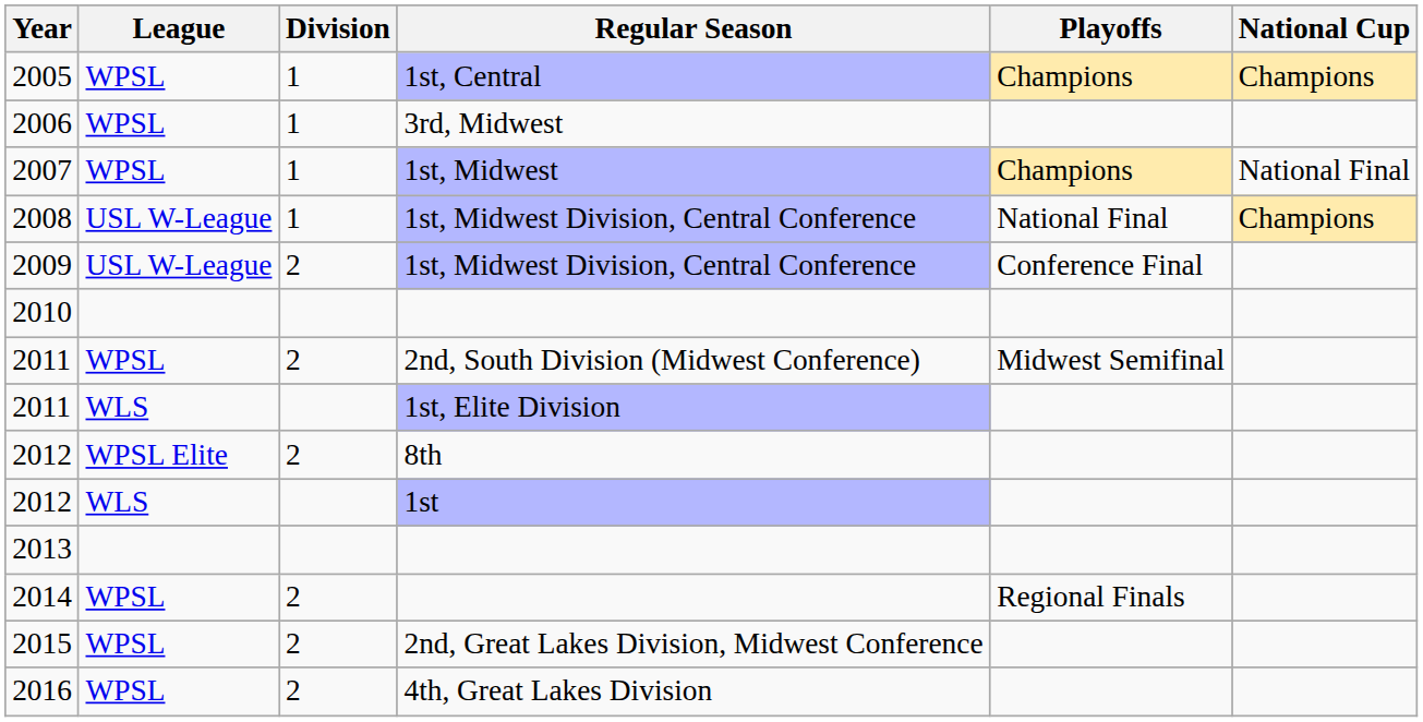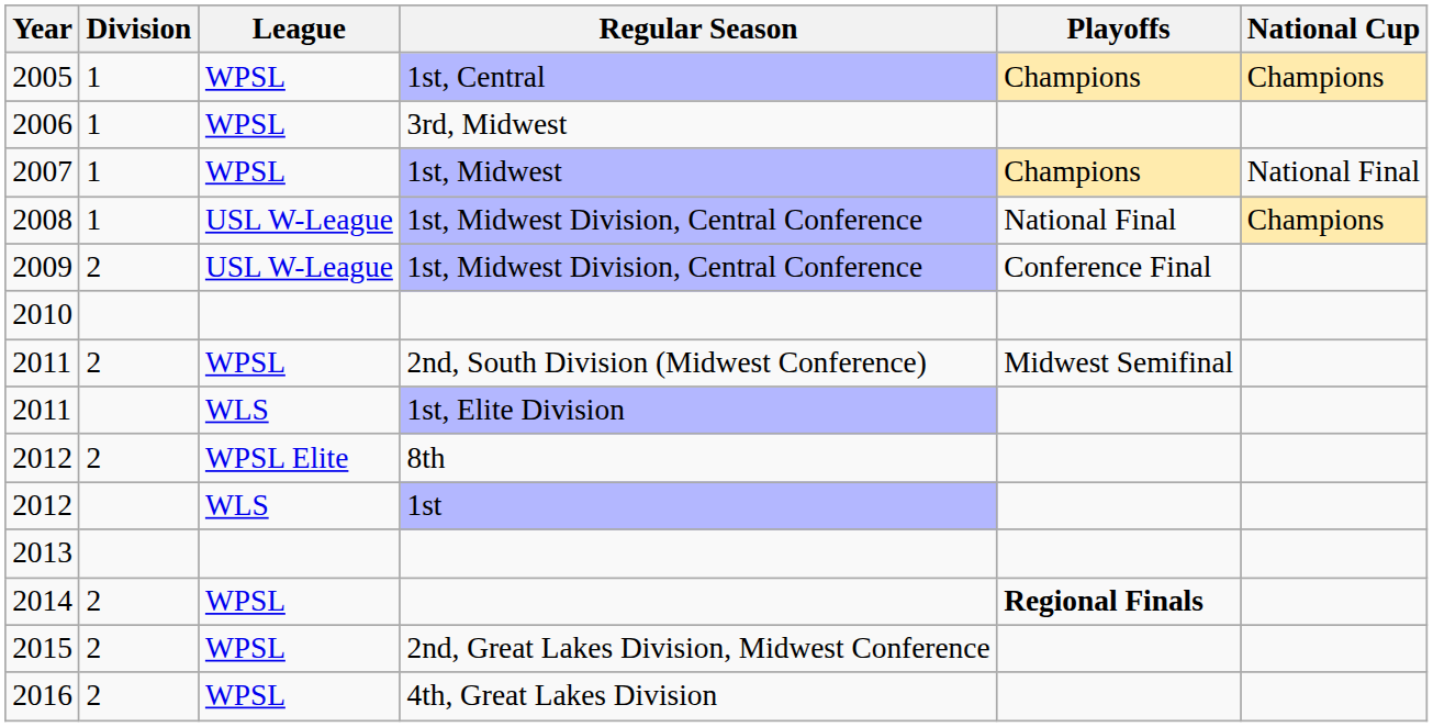columns swapped: Division <-> League
2014 | Playoffs: normal -> bold
